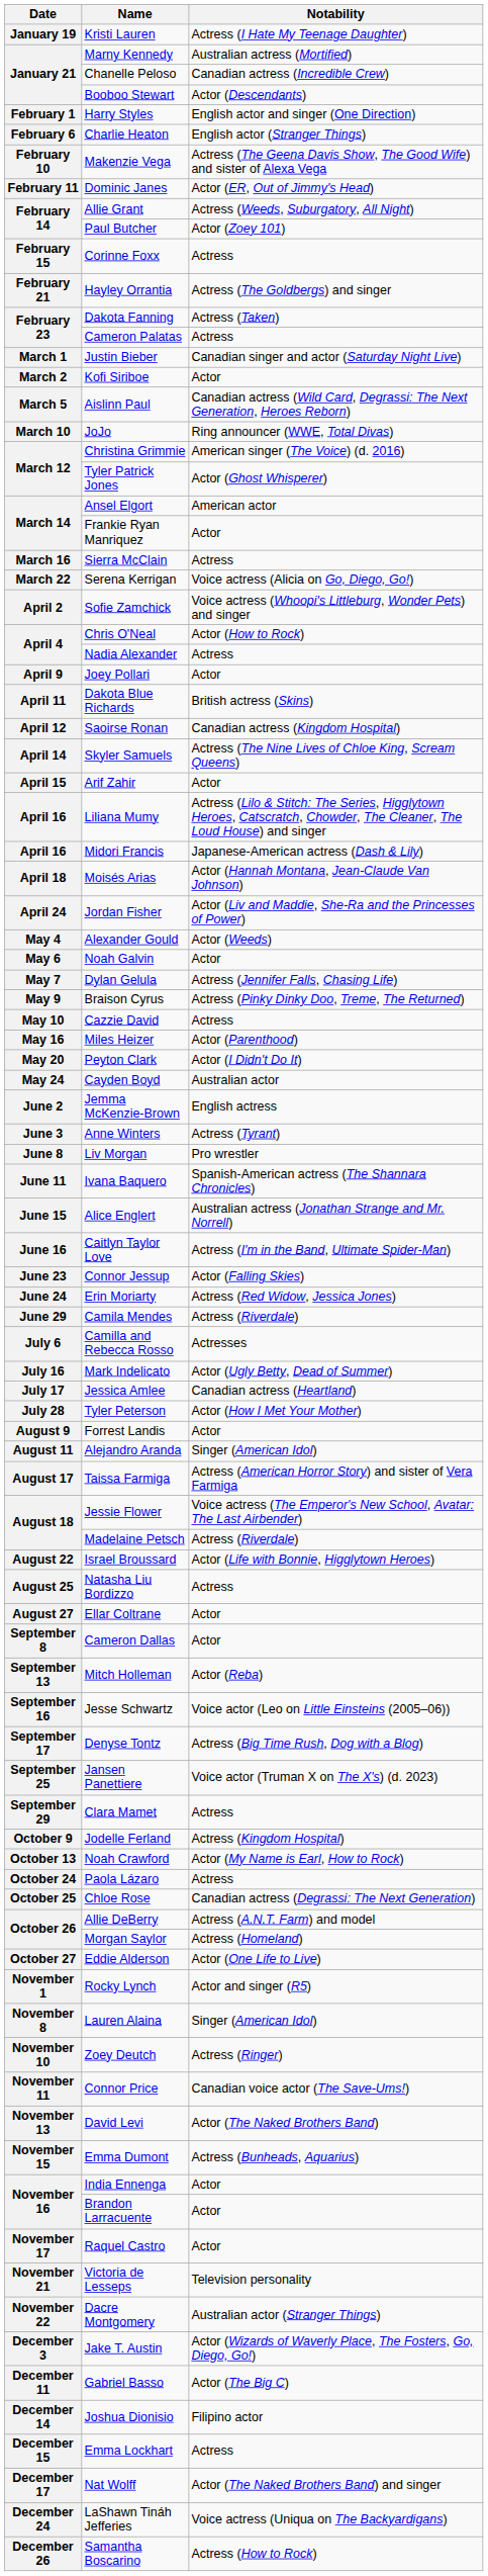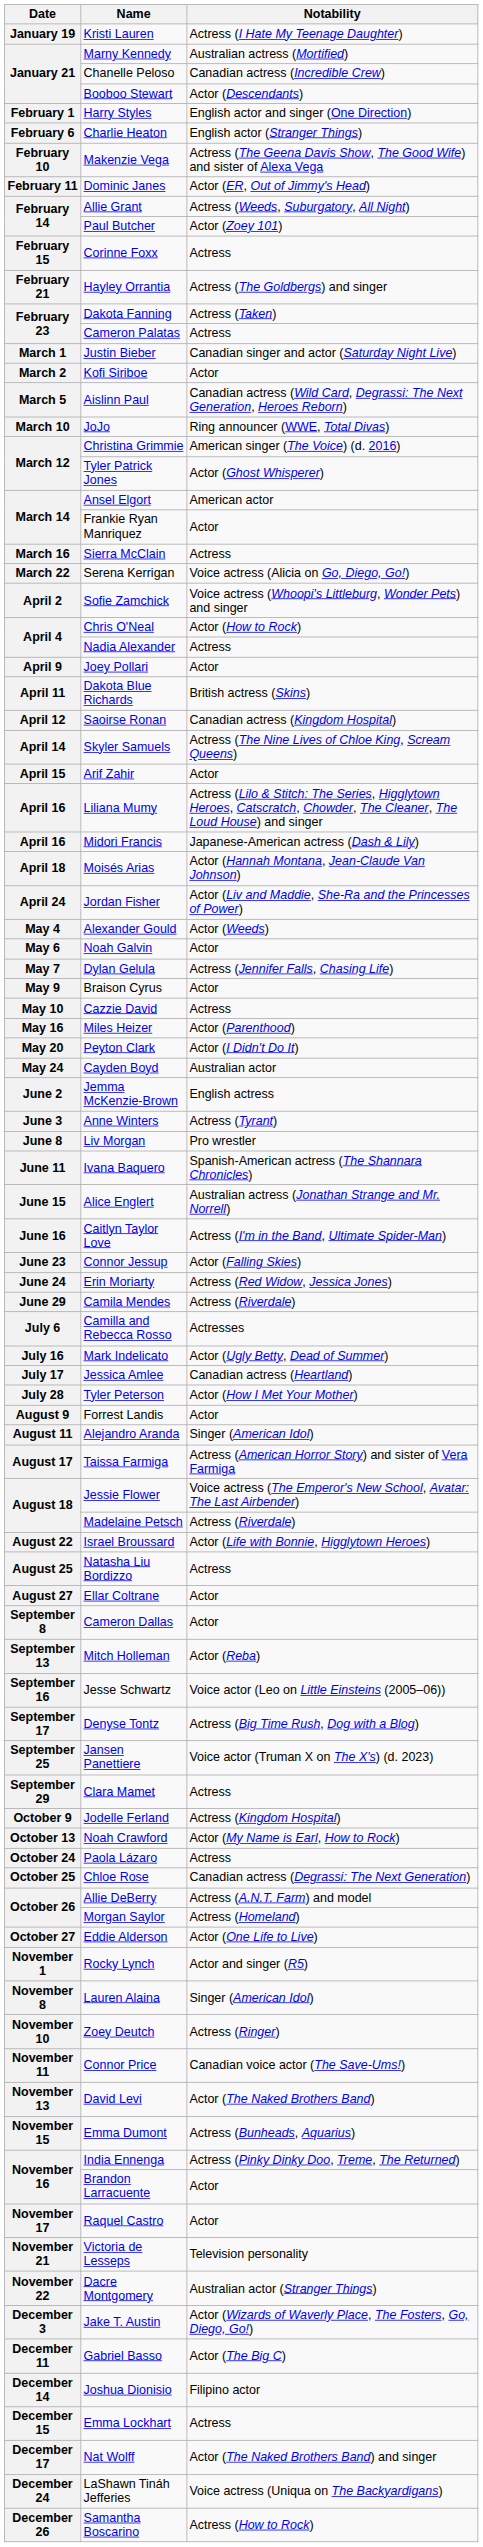Braison Cyrus | Notability: Actress (Pinky Dinky Doo, Treme, The Returned) -> Actor
India Ennenga | Notability: Actor -> Actress (Pinky Dinky Doo, Treme, The Returned)
